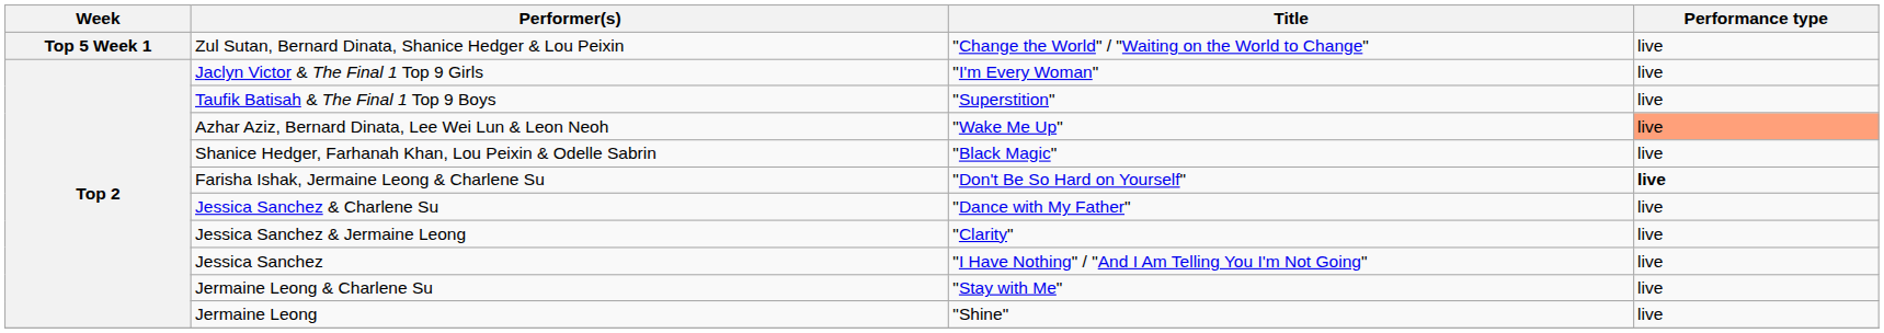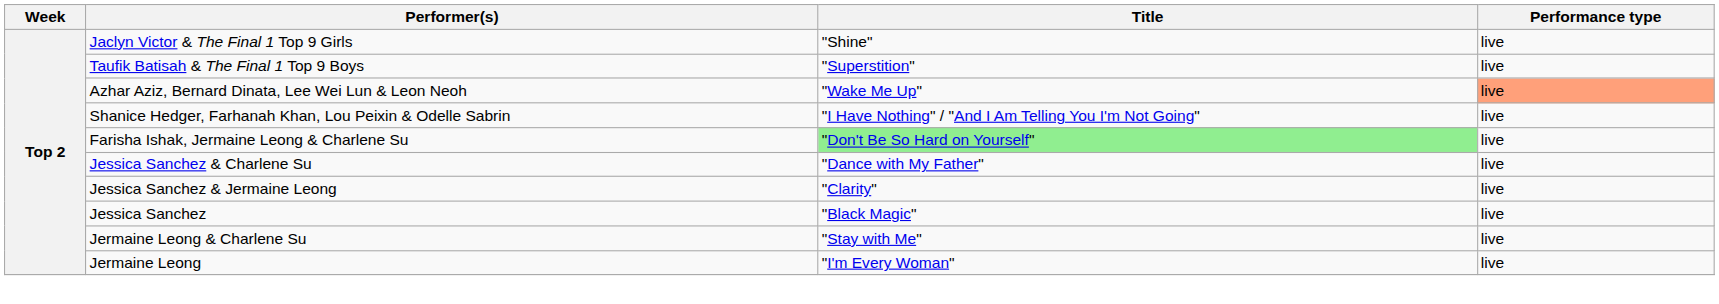- row: Top 5 Week 1 | Zul Sutan, Bernard Dinata, Shanice Hedger & Lou Peixin | "Change the World" / "Waiting on the World to Change" | live
Jaclyn Victor & The Final 1 Top 9 Girls | Title: "I'm Every Woman" -> "Shine"
Shanice Hedger, Farhanah Khan, Lou Peixin & Odelle Sabrin | Title: "Black Magic" -> "I Have Nothing" / "And I Am Telling You I'm Not Going"
Farisha Ishak, Jermaine Leong & Charlene Su | Title: no background -> lightgreen background
Farisha Ishak, Jermaine Leong & Charlene Su | Performance type: bold -> normal
Jessica Sanchez | Title: "I Have Nothing" / "And I Am Telling You I'm Not Going" -> "Black Magic"
Jermaine Leong | Title: "Shine" -> "I'm Every Woman"
